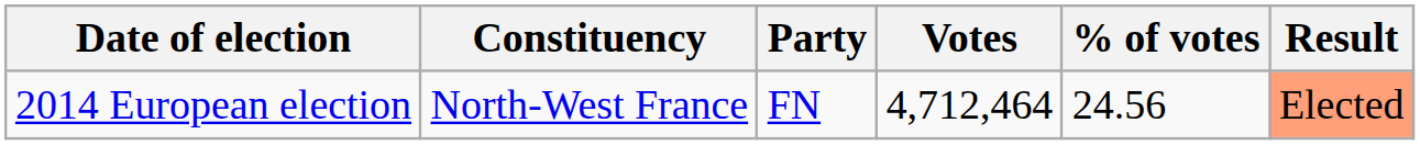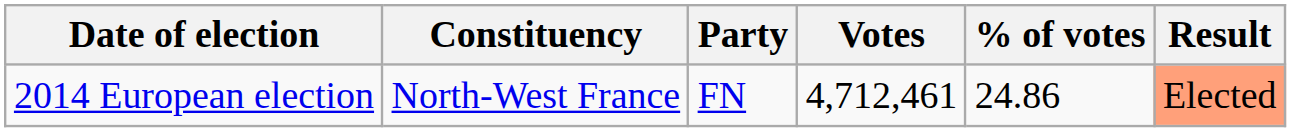2014 European election | Votes: 4,712,464 -> 4,712,461
2014 European election | % of votes: 24.56 -> 24.86
